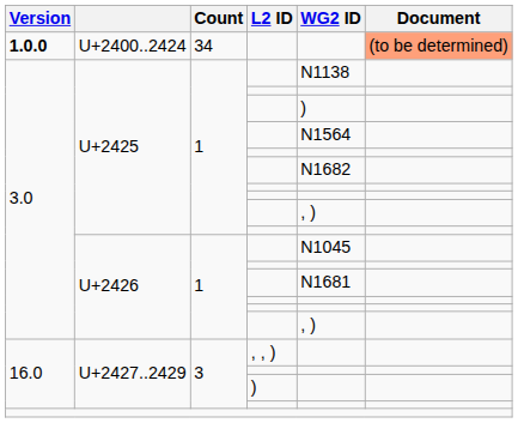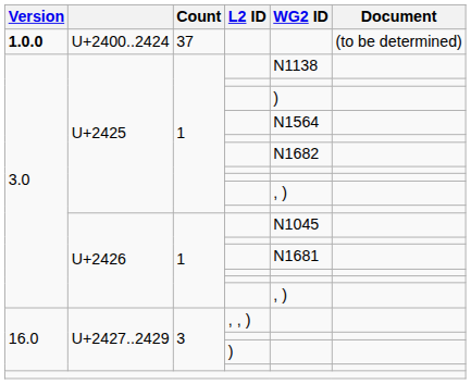U+2400..2424 | Count: 34 -> 37
U+2400..2424 | Document: lightsalmon background -> no background
